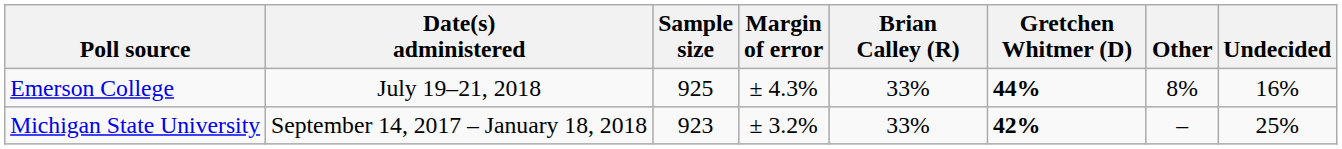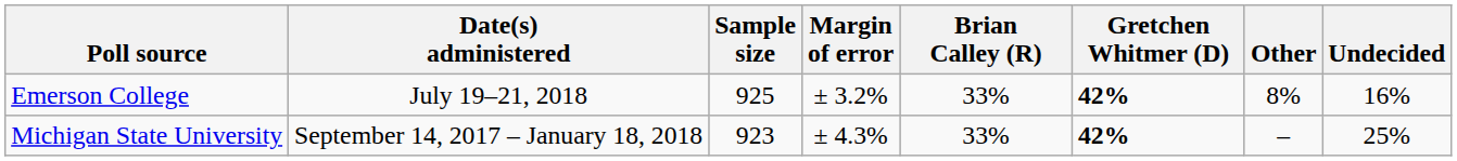Emerson College | Margin of error: ± 4.3% -> ± 3.2%
Emerson College | Gretchen Whitmer (D): 44% -> 42%
Michigan State University | Margin of error: ± 3.2% -> ± 4.3%
